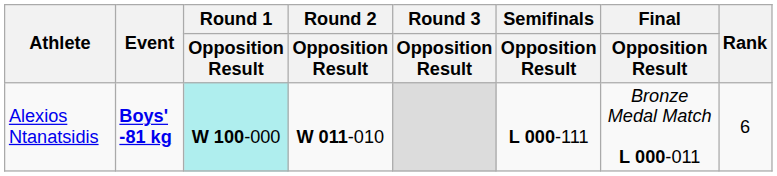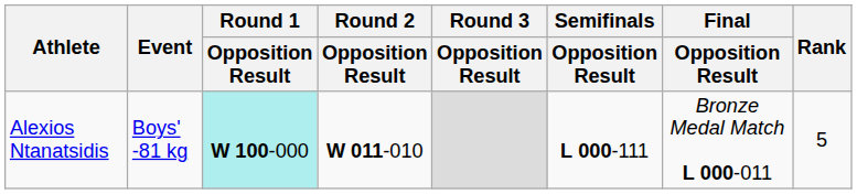Alexios Ntanatsidis | Event: bold -> normal
Alexios Ntanatsidis | Rank: 6 -> 5
